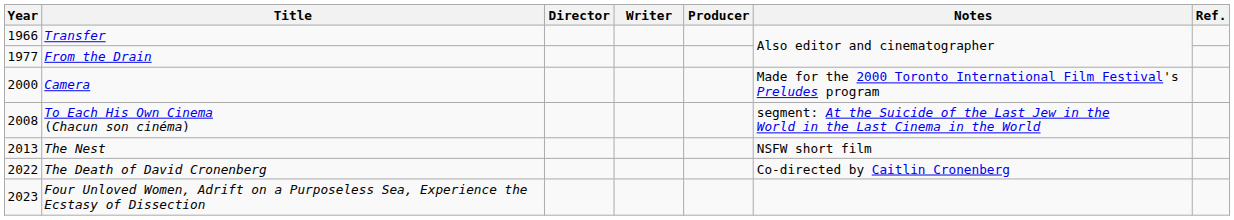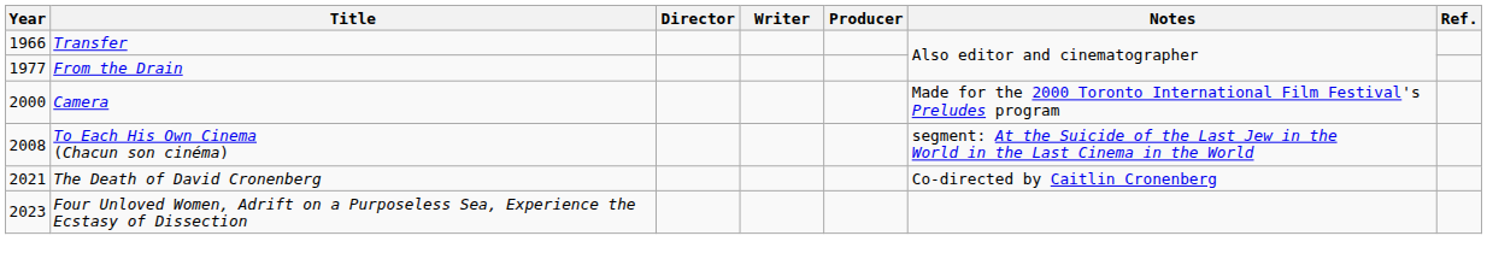- row: 2013 | The Nest | NSFW short film
The Death of David Cronenberg | Year: 2022 -> 2021
